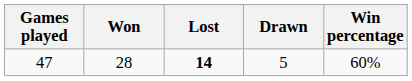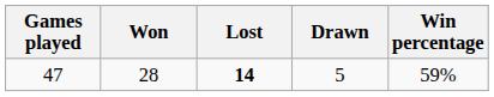47 | Win percentage: 60% -> 59%
